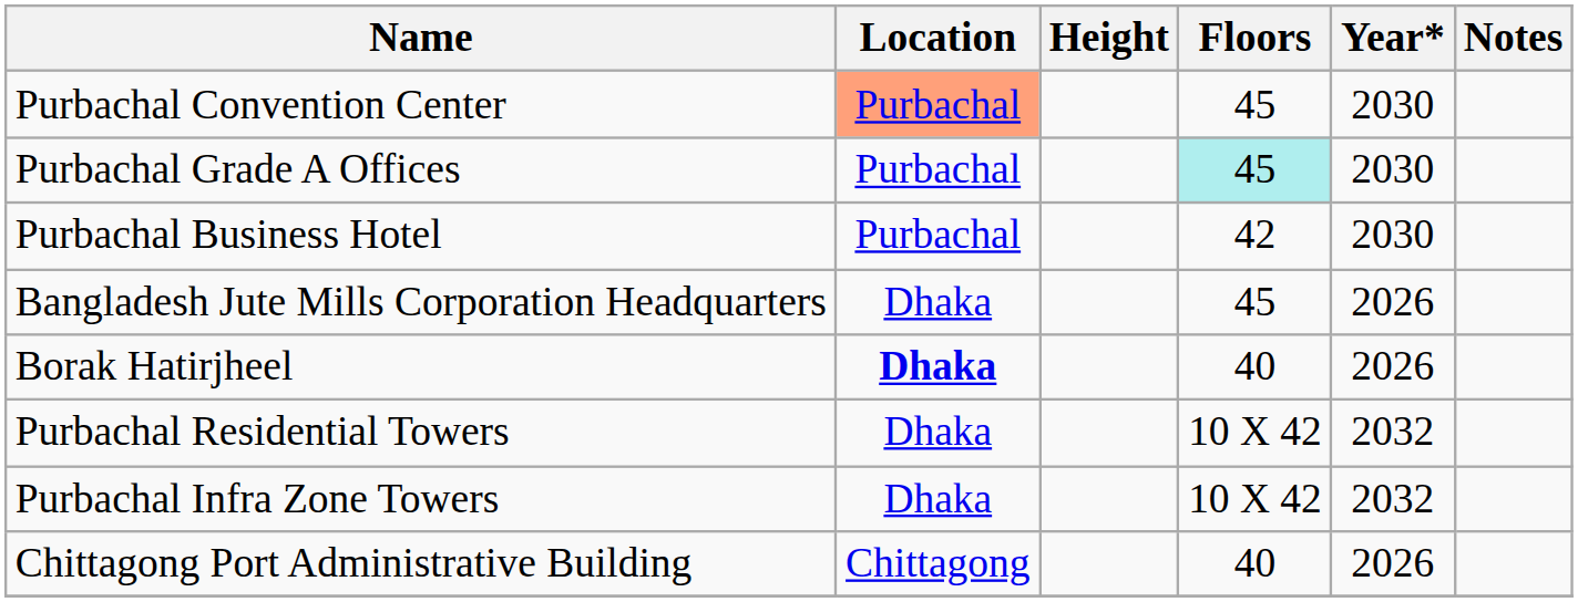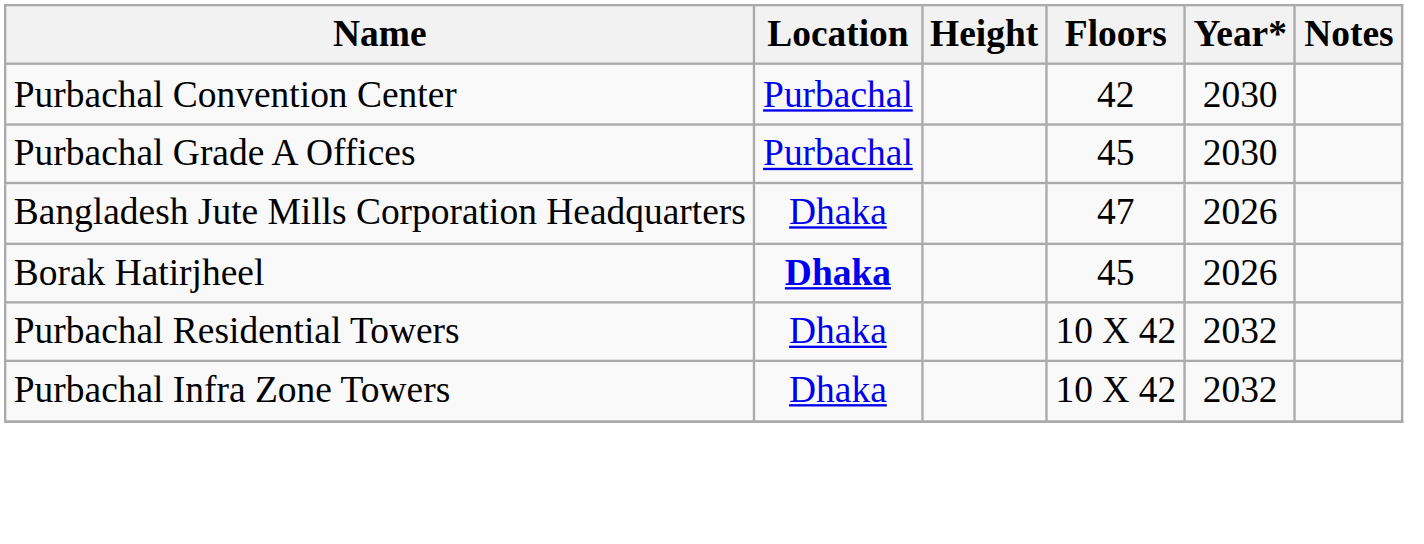Purbachal Convention Center | Location: lightsalmon background -> no background
Purbachal Convention Center | Floors: 45 -> 42
Purbachal Grade A Offices | Floors: paleturquoise background -> no background
- row: Purbachal Business Hotel | Purbachal | 42 | 2030
Bangladesh Jute Mills Corporation Headquarters | Floors: 45 -> 47
Borak Hatirjheel | Floors: 40 -> 45
- row: Chittagong Port Administrative Building | Chittagong | 40 | 2026
